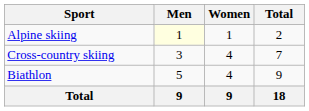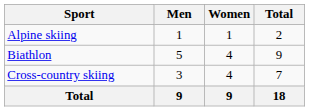Alpine skiing | Men: lightyellow background -> no background
rows swapped: Biathlon <-> Cross-country skiing
